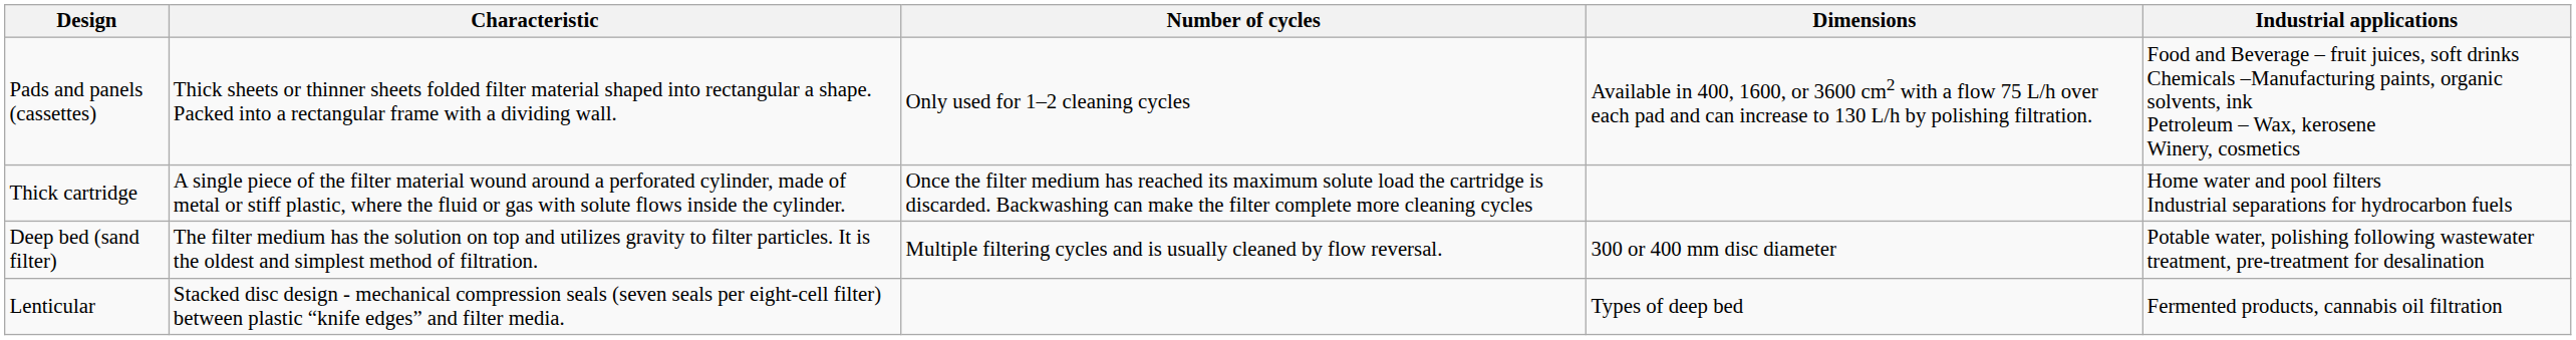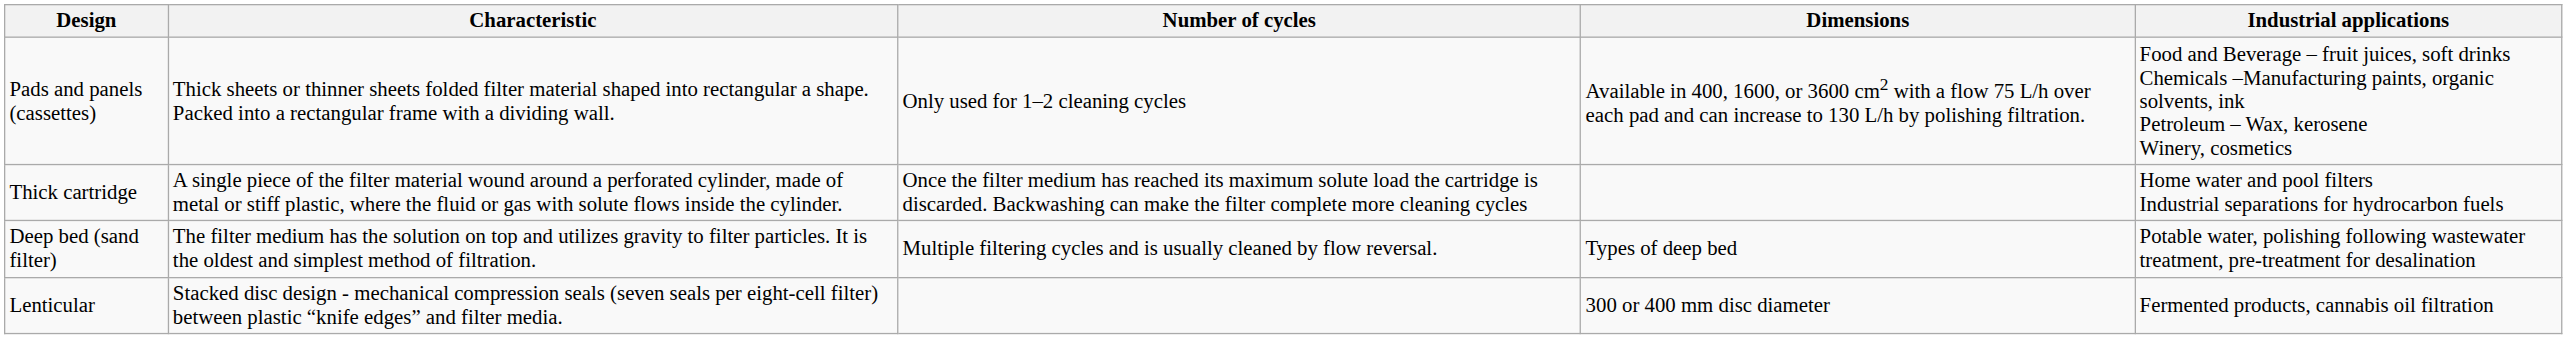Deep bed (sand filter) | Dimensions: 300 or 400 mm disc diameter -> Types of deep bed
Lenticular | Dimensions: Types of deep bed -> 300 or 400 mm disc diameter
